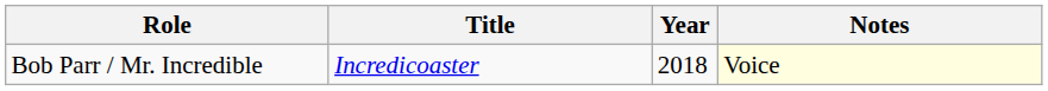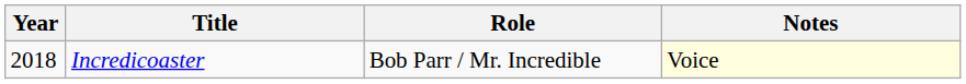columns swapped: Year <-> Role
